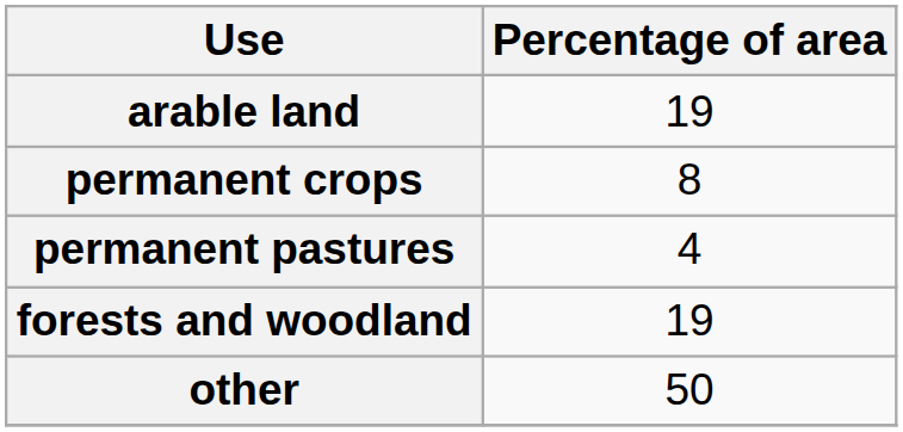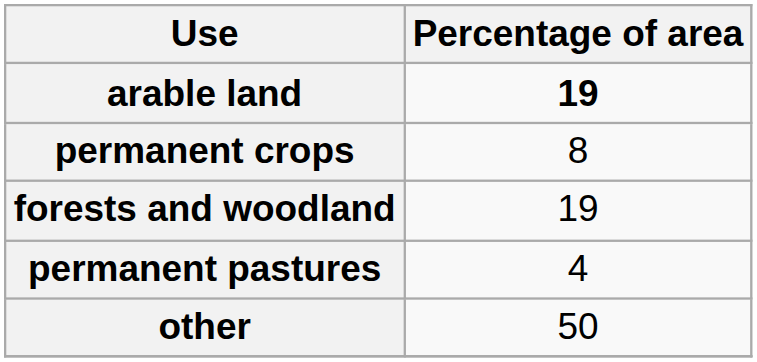arable land | Percentage of area: normal -> bold
rows swapped: permanent pastures <-> forests and woodland
